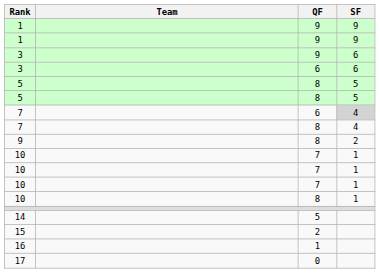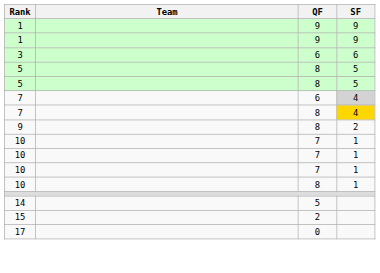- row: 3 | 9 | 6
7 / 8 | SF: no background -> gold background
- row: 16 | 1
